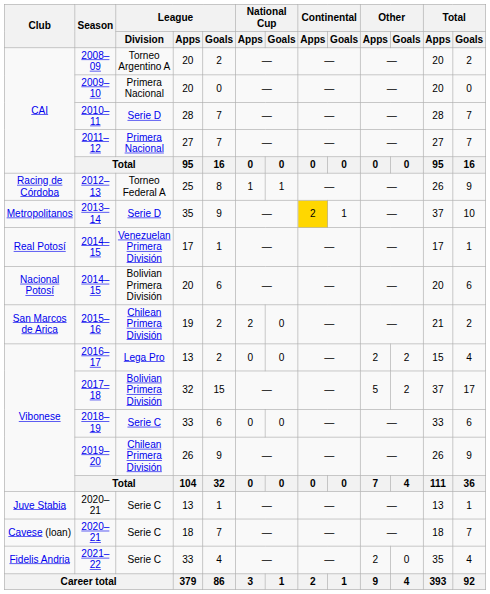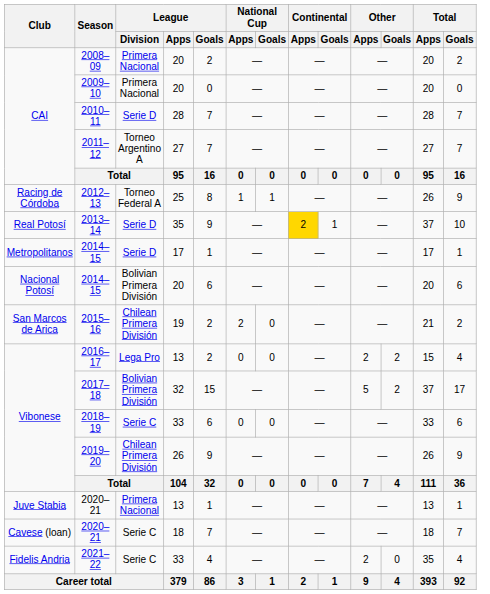2008–09 | League / Division: Torneo Argentino A -> Primera Nacional
2011–12 | League / Division: Primera Nacional -> Torneo Argentino A
2013–14 | Club: Metropolitanos -> Real Potosí
2014–15 / 17 | Club: Real Potosí -> Metropolitanos
2014–15 / 17 | League / Division: Venezuelan Primera División -> Serie D
2020–21 / 13 | League / Division: Serie C -> Primera Nacional
